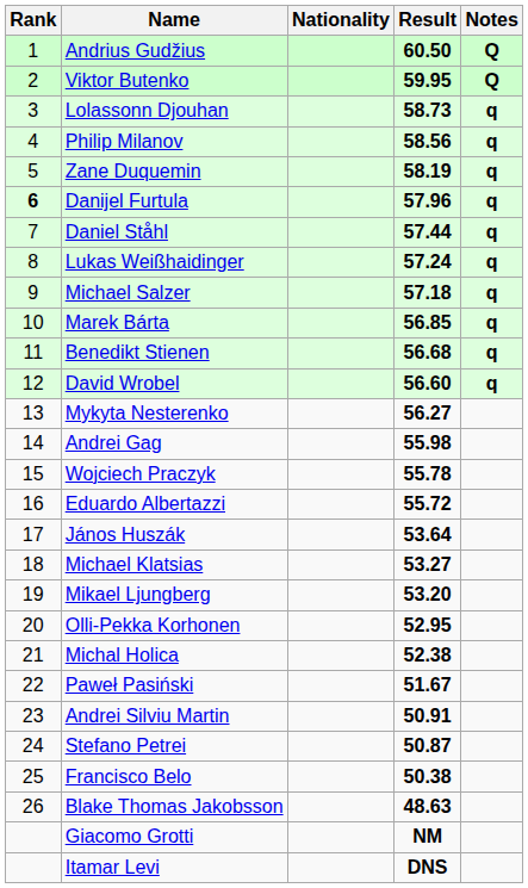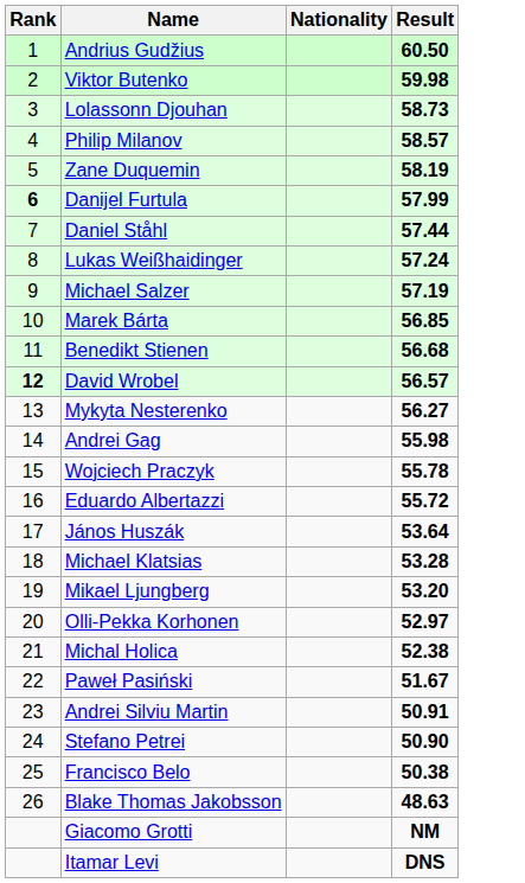- column: Notes | Q | Q | q | q | q | q | q | q | q | q | q | q
Viktor Butenko | Result: 59.95 -> 59.98
Philip Milanov | Result: 58.56 -> 58.57
Danijel Furtula | Result: 57.96 -> 57.99
Michael Salzer | Result: 57.18 -> 57.19
David Wrobel | Rank: normal -> bold
David Wrobel | Result: 56.60 -> 56.57
Michael Klatsias | Result: 53.27 -> 53.28
Olli-Pekka Korhonen | Result: 52.95 -> 52.97
Stefano Petrei | Result: 50.87 -> 50.90
